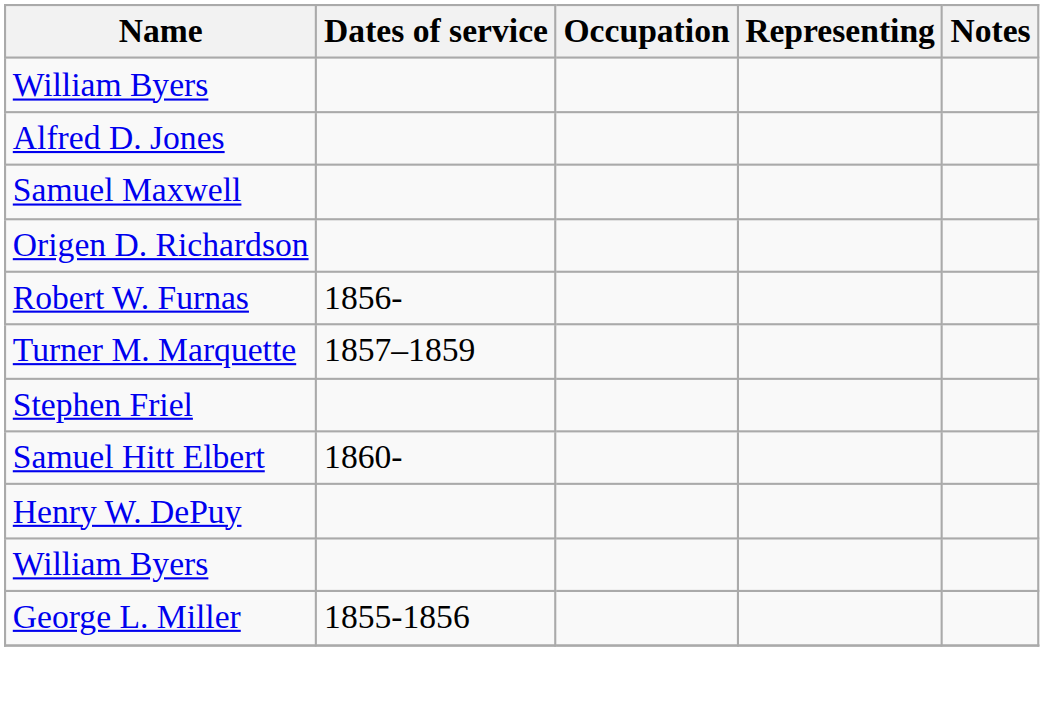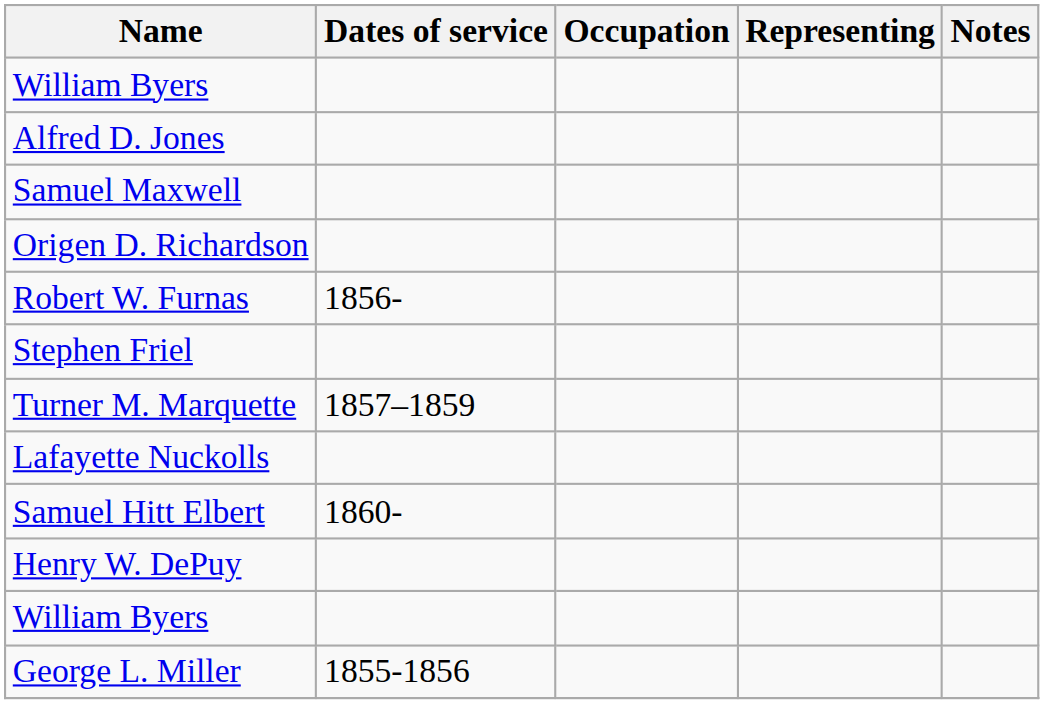rows swapped: Turner M. Marquette <-> Stephen Friel
+ row: Lafayette Nuckolls
